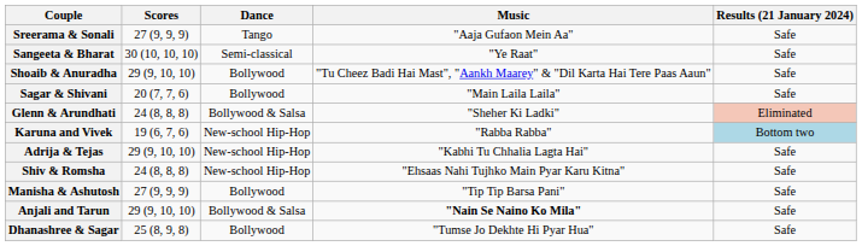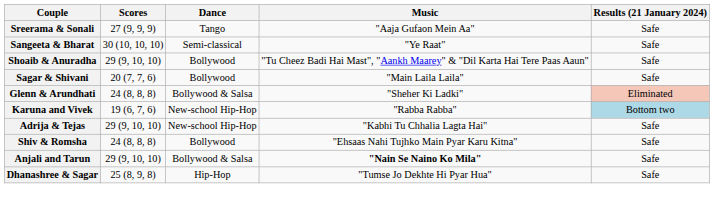Shiv & Romsha | Dance: New-school Hip-Hop -> Bollywood
- row: Manisha & Ashutosh | 27 (9, 9, 9) | Bollywood | "Tip Tip Barsa Pani" | Safe
Dhanashree & Sagar | Dance: Bollywood -> Hip-Hop
